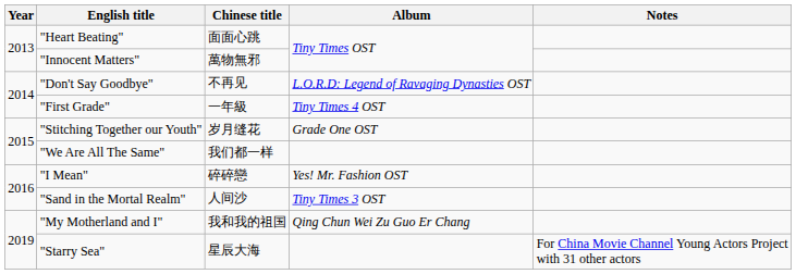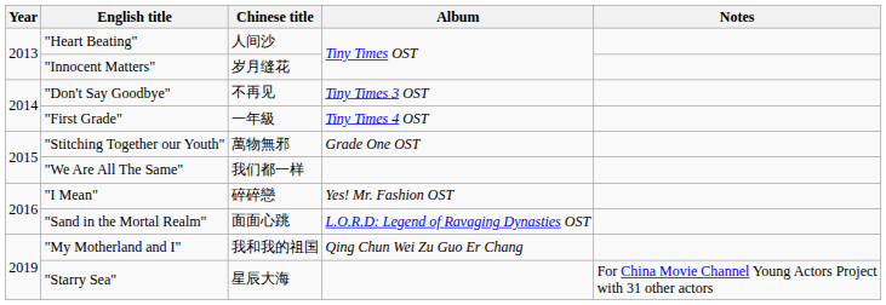"Heart Beating" | Chinese title: 面面心跳 -> 人间沙
"Innocent Matters" | Chinese title: 萬物無邪 -> 岁月缝花
"Don't Say Goodbye" | Album: L.O.R.D: Legend of Ravaging Dynasties OST -> Tiny Times 3 OST
"Stitching Together our Youth" | Chinese title: 岁月缝花 -> 萬物無邪
"Sand in the Mortal Realm" | Chinese title: 人间沙 -> 面面心跳
"Sand in the Mortal Realm" | Album: Tiny Times 3 OST -> L.O.R.D: Legend of Ravaging Dynasties OST
